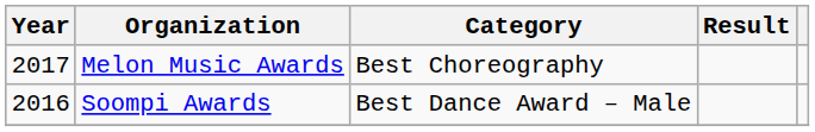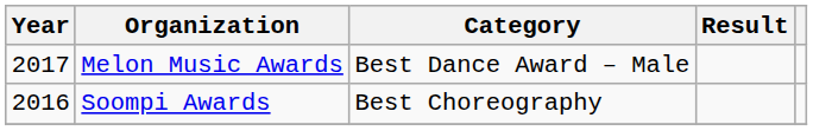Melon Music Awards | Category: Best Choreography -> Best Dance Award – Male
Soompi Awards | Category: Best Dance Award – Male -> Best Choreography
